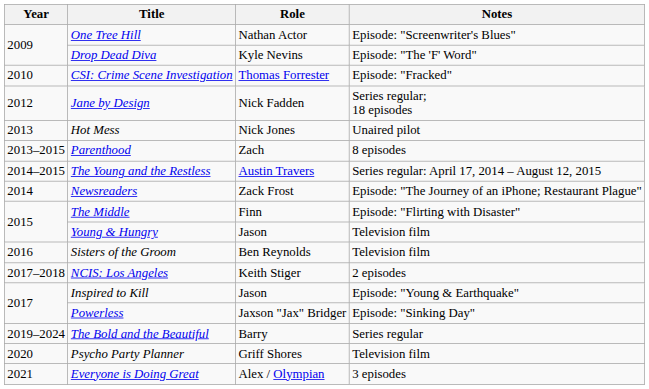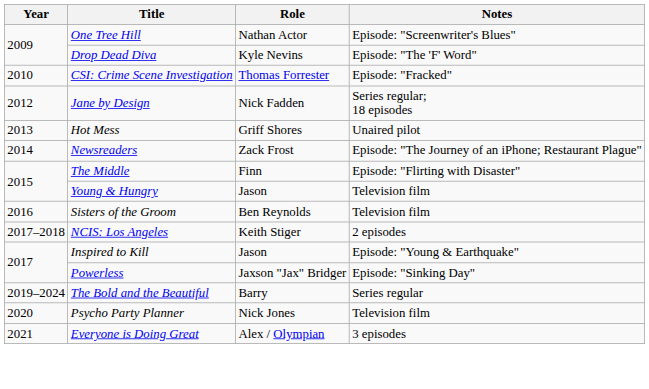Hot Mess | Role: Nick Jones -> Griff Shores
- row: 2013–2015 | Parenthood | Zach | 8 episodes
- row: 2014–2015 | The Young and the Restless | Austin Travers | Series regular: April 17, 2014 – August 12, 2015
Psycho Party Planner | Role: Griff Shores -> Nick Jones
